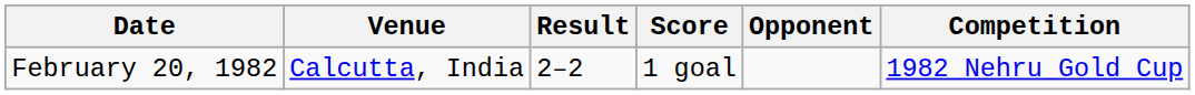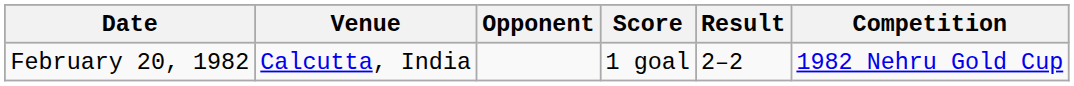columns swapped: Opponent <-> Result
